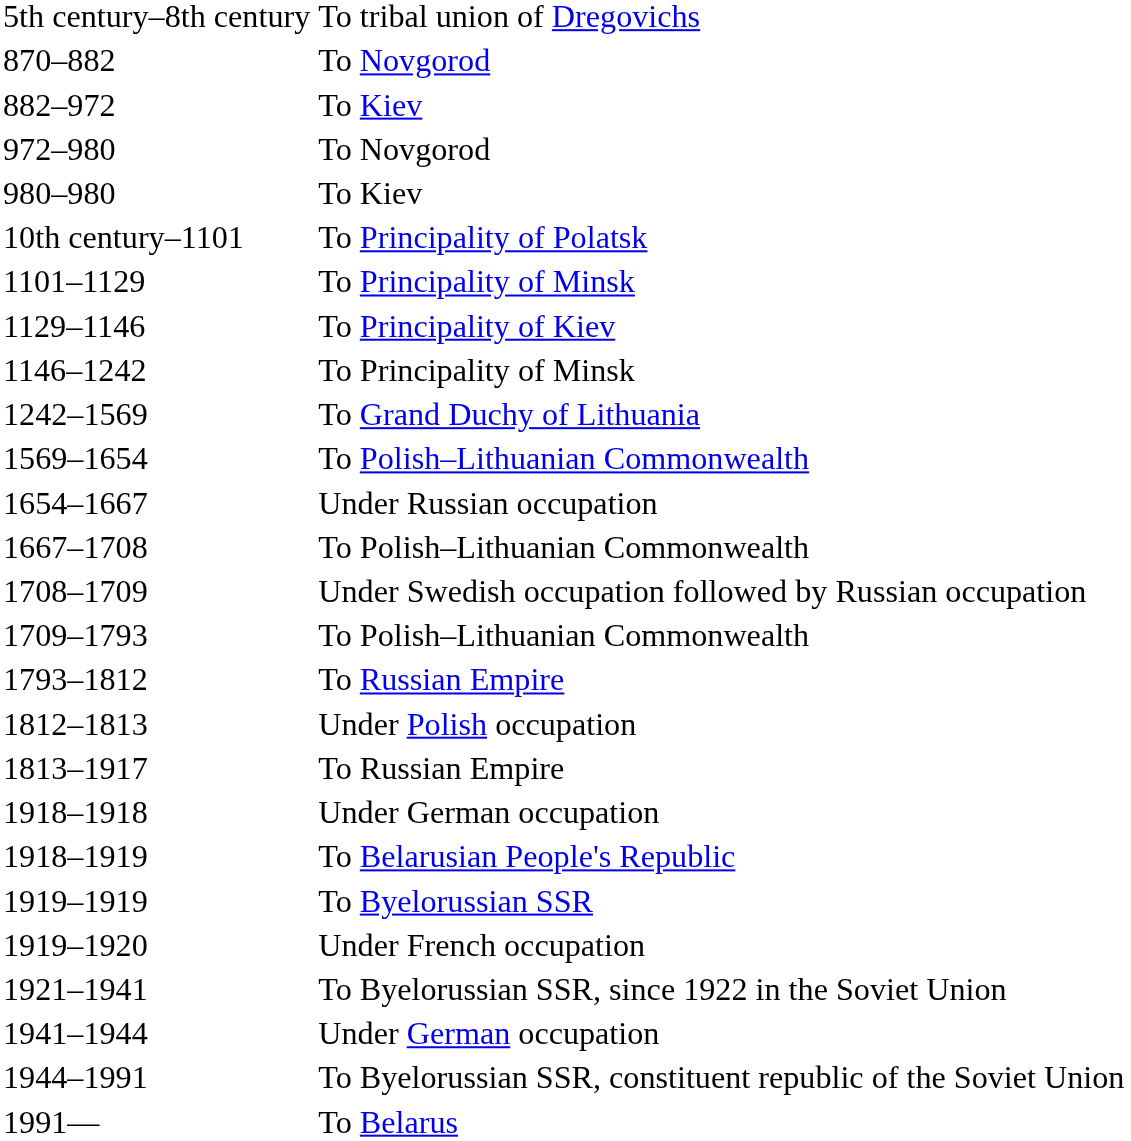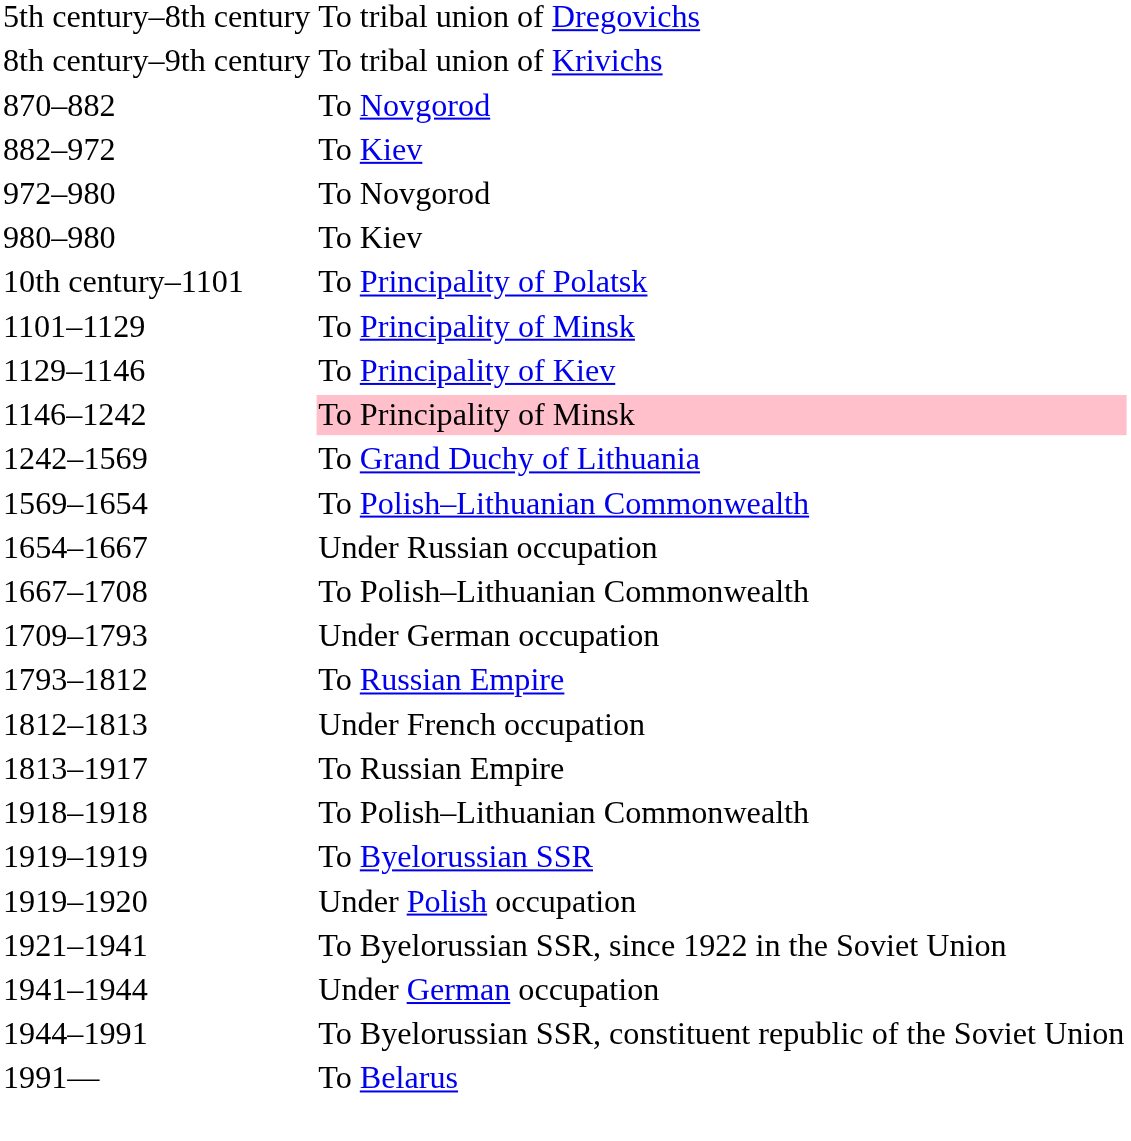+ row: 8th century–9th century | To tribal union of Krivichs
1146–1242 | column 2: no background -> pink background
- row: 1708–1709 | Under Swedish occupation followed by Russian occupation
1709–1793 | column 2: To Polish–Lithuanian Commonwealth -> Under German occupation
1812–1813 | column 2: Under Polish occupation -> Under French occupation
1918–1918 | column 2: Under German occupation -> To Polish–Lithuanian Commonwealth
- row: 1918–1919 | To Belarusian People's Republic
1919–1920 | column 2: Under French occupation -> Under Polish occupation
